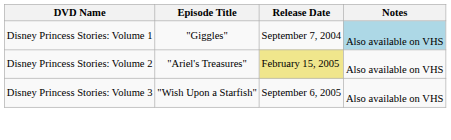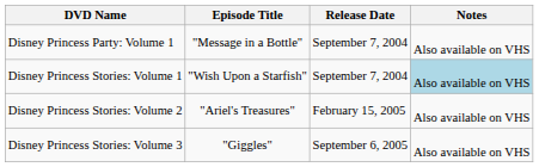+ row: Disney Princess Party: Volume 1 | "Message in a Bottle" | September 7, 2004 | Also available on VHS
Disney Princess Stories: Volume 1 | Episode Title: "Giggles" -> "Wish Upon a Starfish"
Disney Princess Stories: Volume 2 | Release Date: khaki background -> no background
Disney Princess Stories: Volume 3 | Episode Title: "Wish Upon a Starfish" -> "Giggles"
